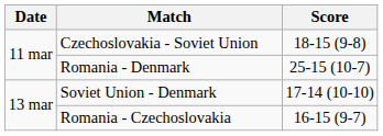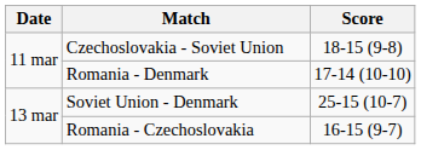Romania - Denmark | Score: 25-15 (10-7) -> 17-14 (10-10)
Soviet Union - Denmark | Score: 17-14 (10-10) -> 25-15 (10-7)
